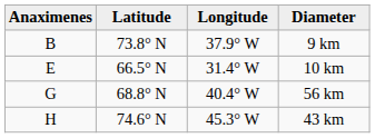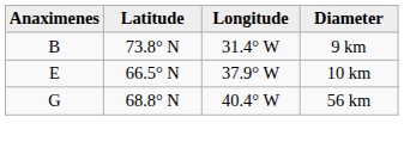9 km | Longitude: 37.9° W -> 31.4° W
10 km | Longitude: 31.4° W -> 37.9° W
- row: H | 74.6° N | 45.3° W | 43 km
